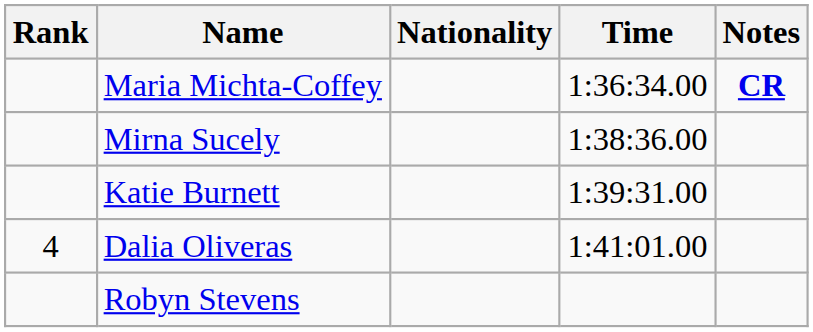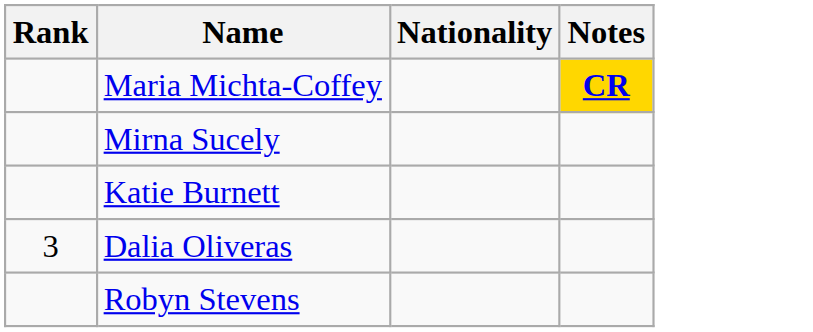- column: Time | 1:36:34.00 | 1:38:36.00 | 1:39:31.00 | 1:41:01.00
Maria Michta-Coffey | Notes: no background -> gold background
Dalia Oliveras | Rank: 4 -> 3
